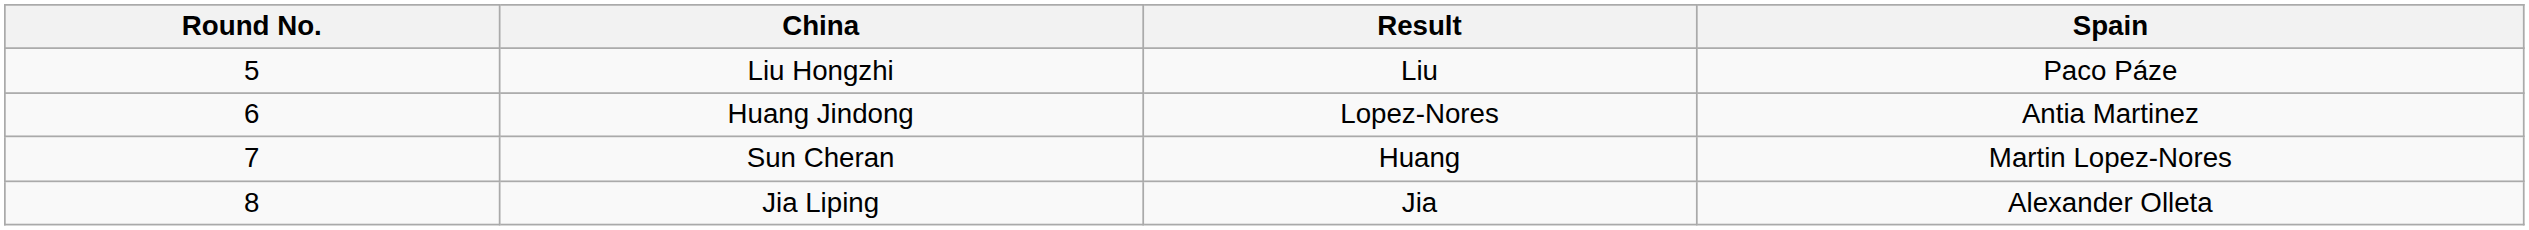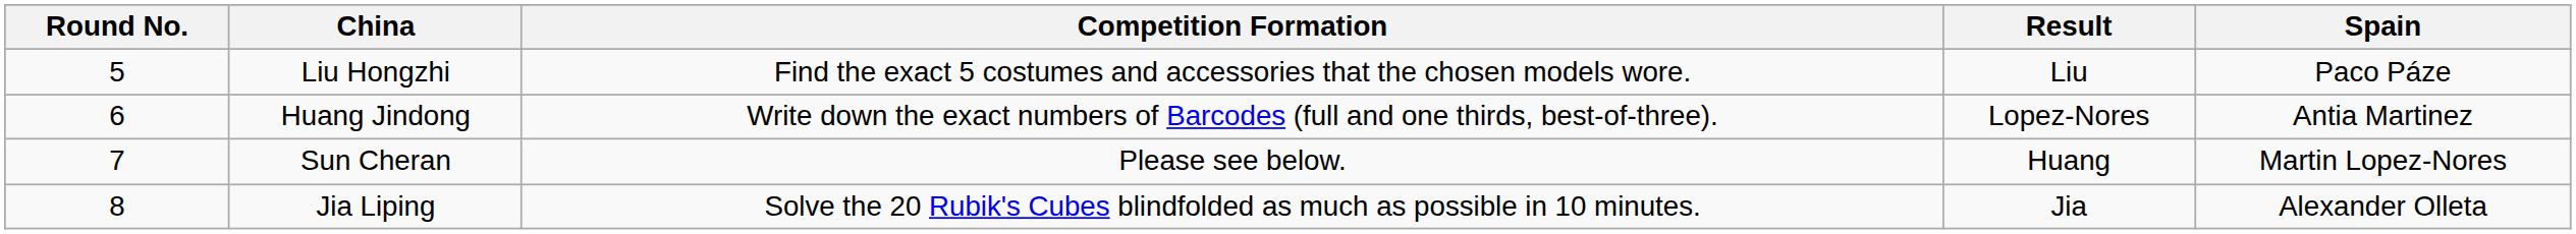+ column: Competition Formation | Find the exact 5 costumes and accessories that the chosen models wore. | Write down the exact numbers of Barcodes (full and one thirds, best-of-three). | Please see below. | Solve the 20 Rubik's Cubes blindfolded as much as possible in 10 minutes.
